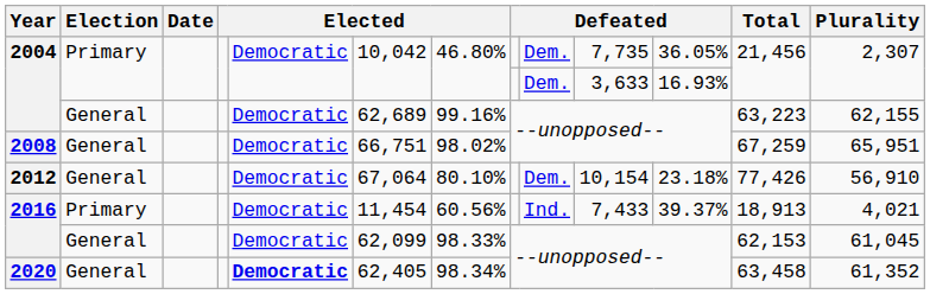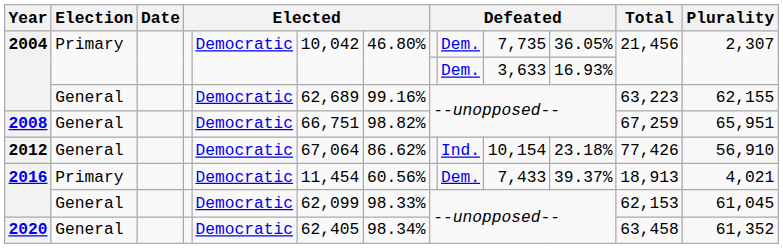2008 | column 7: 98.02% -> 98.82%
2012 | column 7: 80.10% -> 86.62%
2012 | column 9: Dem. -> Ind.
2016 / Primary | column 9: Ind. -> Dem.
2020 | column 5: bold -> normal
